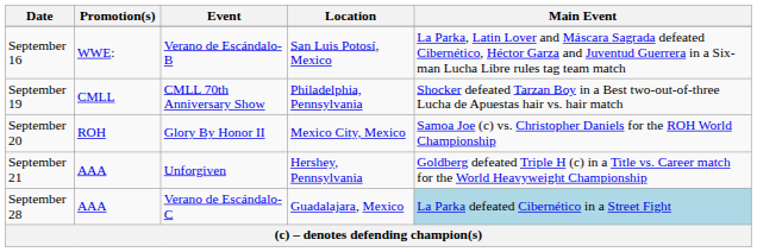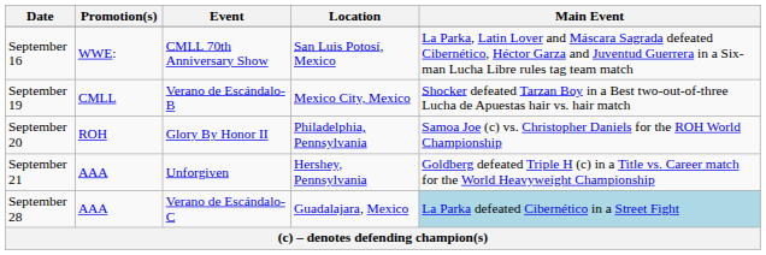September 16 | Event: Verano de Escándalo-B -> CMLL 70th Anniversary Show
September 19 | Event: CMLL 70th Anniversary Show -> Verano de Escándalo-B
September 19 | Location: Philadelphia, Pennsylvania -> Mexico City, Mexico
September 20 | Location: Mexico City, Mexico -> Philadelphia, Pennsylvania
